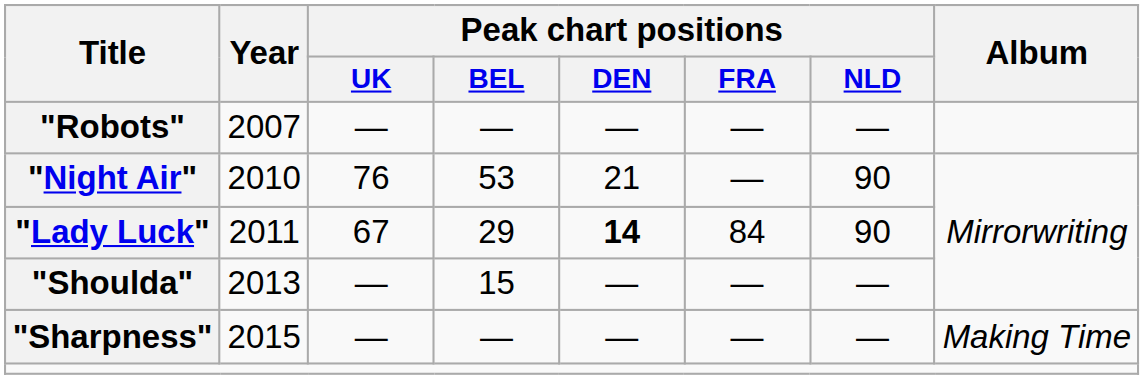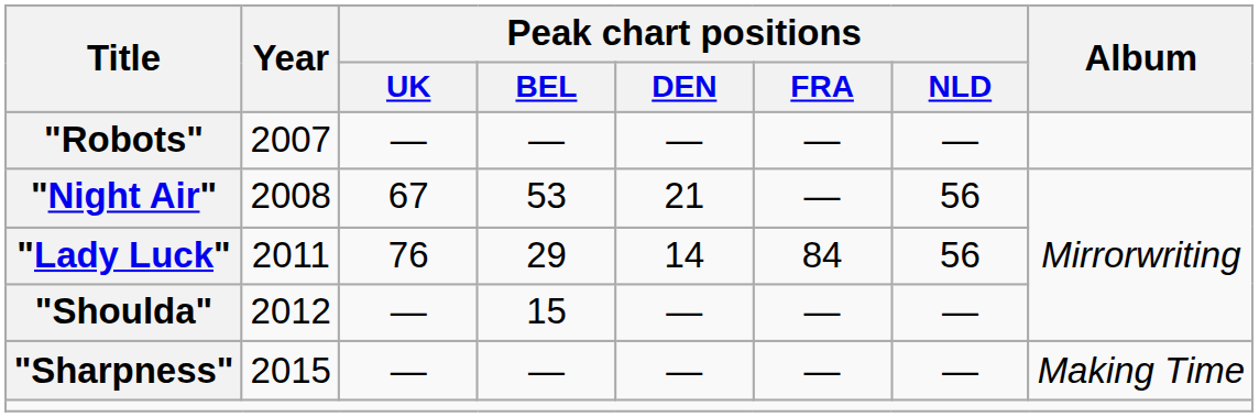"Night Air" | Year: 2010 -> 2008
"Night Air" | Peak chart positions / UK: 76 -> 67
"Night Air" | Peak chart positions / NLD: 90 -> 56
"Lady Luck" | Peak chart positions / UK: 67 -> 76
"Lady Luck" | Peak chart positions / DEN: bold -> normal
"Lady Luck" | Peak chart positions / NLD: 90 -> 56
"Shoulda" | Year: 2013 -> 2012
